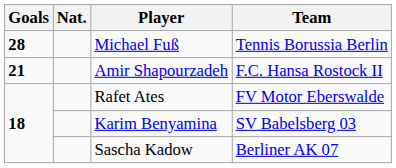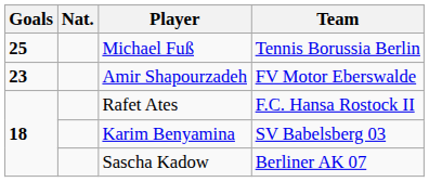Michael Fuß | Goals: 28 -> 25
Amir Shapourzadeh | Goals: 21 -> 23
Amir Shapourzadeh | Team: F.C. Hansa Rostock II -> FV Motor Eberswalde
Rafet Ates | Team: FV Motor Eberswalde -> F.C. Hansa Rostock II
